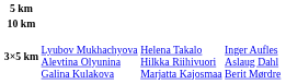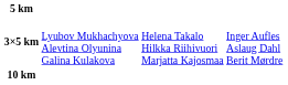rows swapped: 10 km <-> 3×5 km
